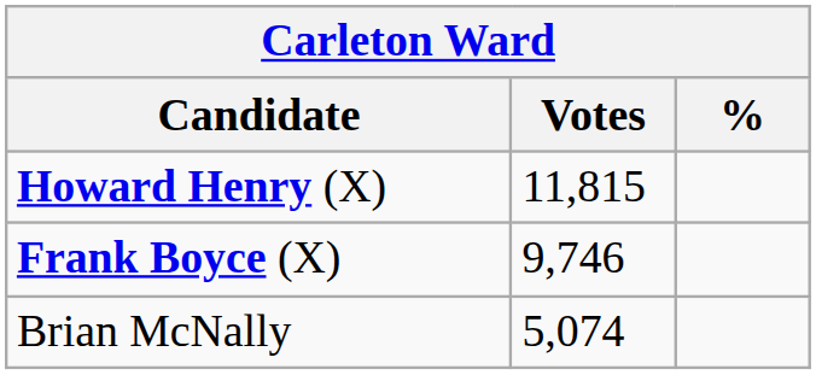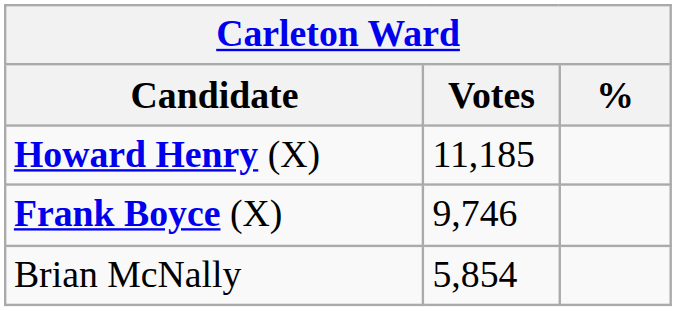Howard Henry (X) | Votes: 11,815 -> 11,185
Brian McNally | Votes: 5,074 -> 5,854
